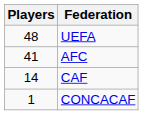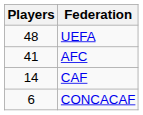CONCACAF | Players: 1 -> 6
